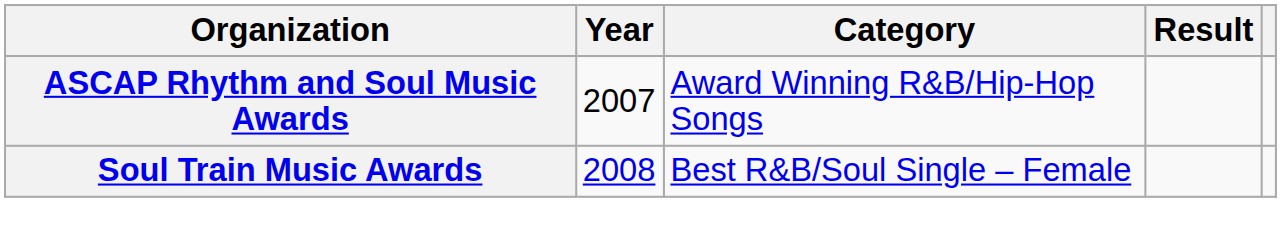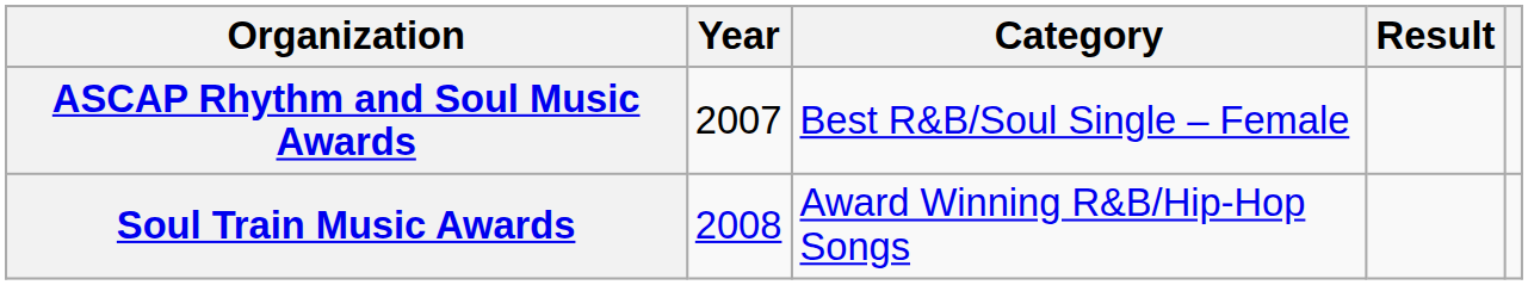ASCAP Rhythm and Soul Music Awards | Category: Award Winning R&B/Hip-Hop Songs -> Best R&B/Soul Single – Female
Soul Train Music Awards | Category: Best R&B/Soul Single – Female -> Award Winning R&B/Hip-Hop Songs
